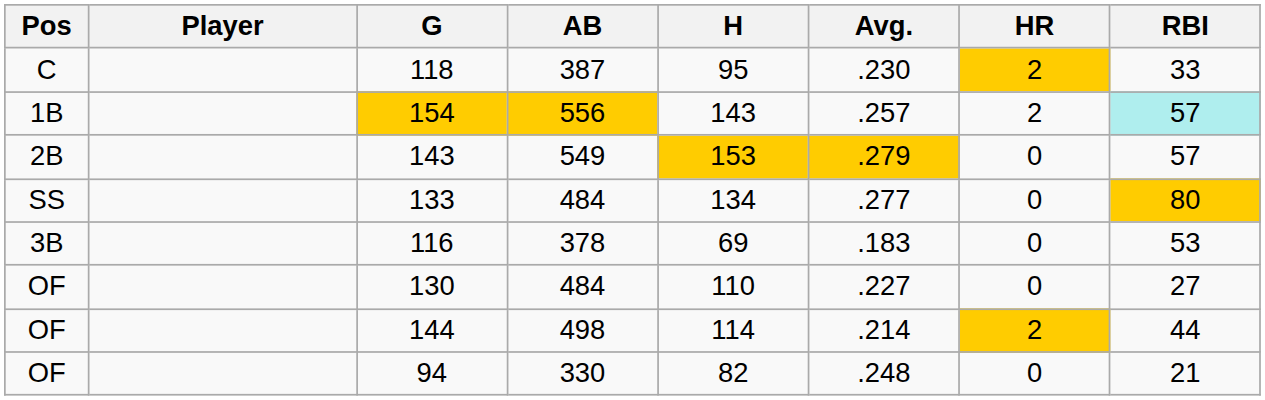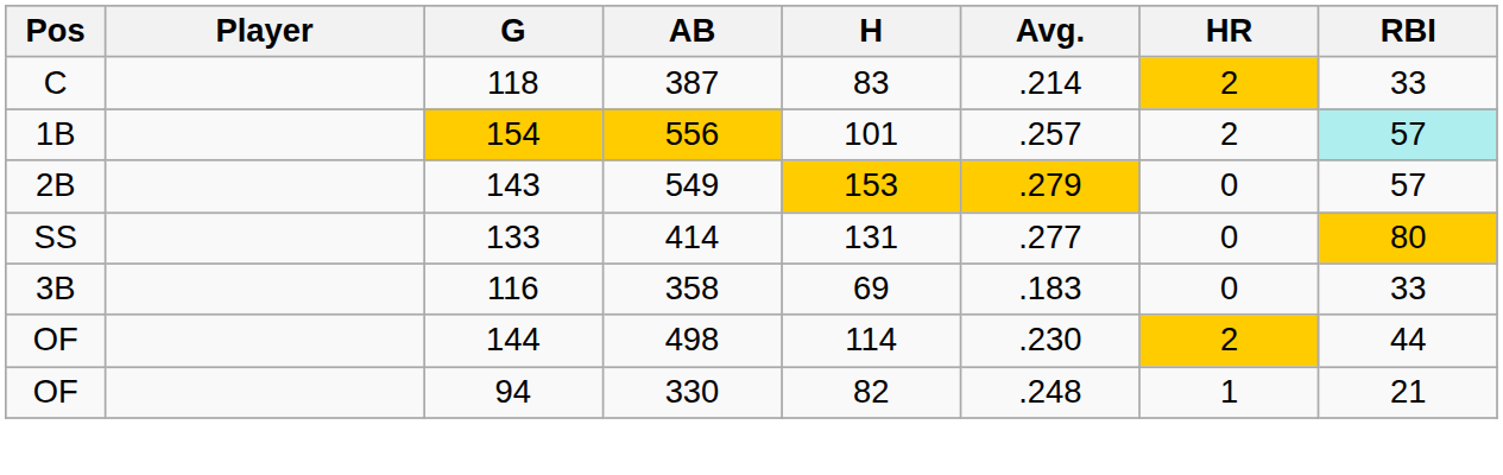118 | H: 95 -> 83
118 | Avg.: .230 -> .214
154 | H: 143 -> 101
133 | AB: 484 -> 414
133 | H: 134 -> 131
116 | AB: 378 -> 358
116 | RBI: 53 -> 33
- row: OF | 130 | 484 | 110 | .227 | 0 | 27
144 | Avg.: .214 -> .230
94 | HR: 0 -> 1
